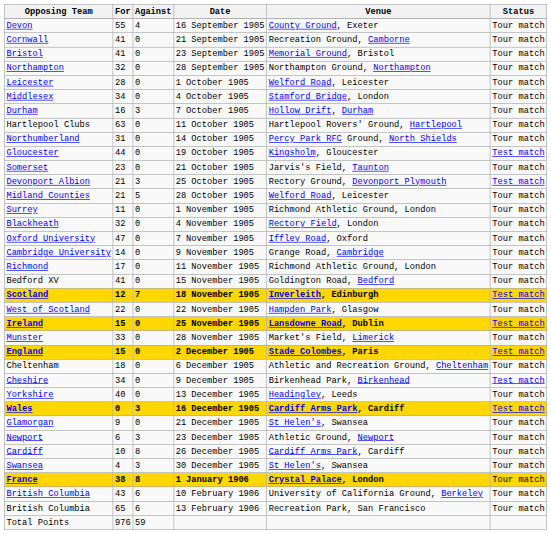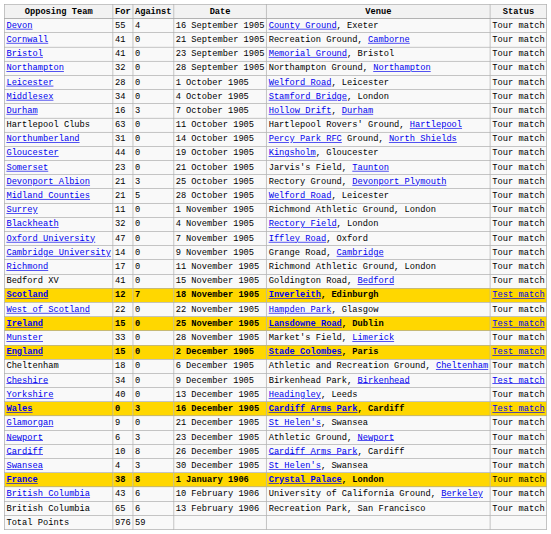19 October 1905 | Status: Test match -> Tour match
25 October 1905 | Status: Test match -> Tour match
